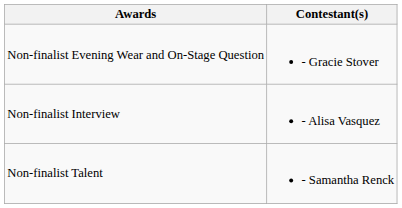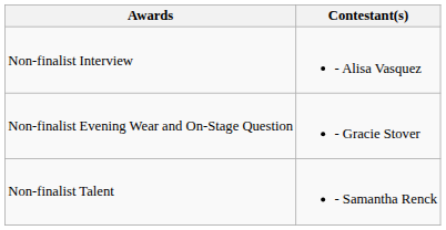rows swapped: Non-finalist Evening Wear and On-Stage Question <-> Non-finalist Interview
